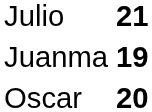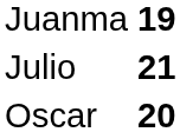rows swapped: Julio <-> Juanma
